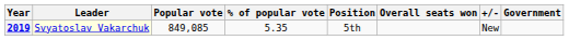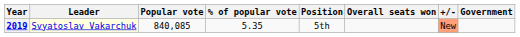2019 | Popular vote: 849,085 -> 840,085
2019 | +/-: no background -> lightsalmon background
